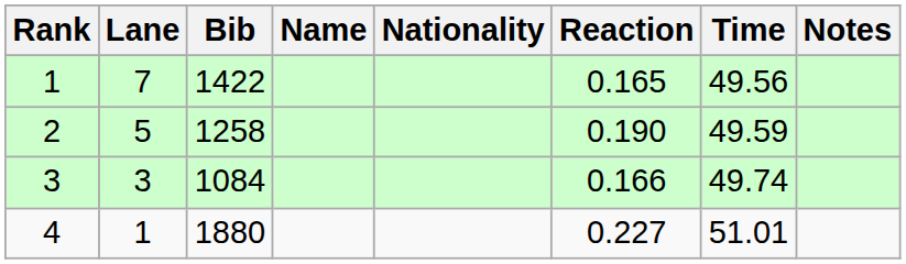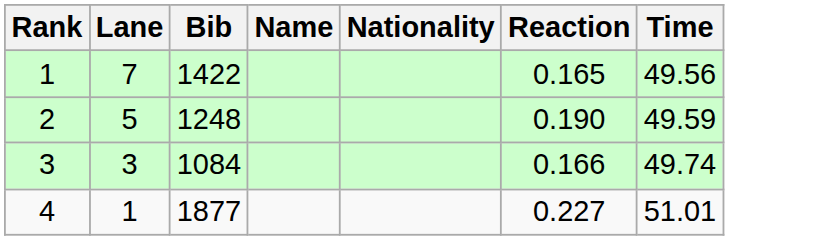- column: Notes
2 | Bib: 1258 -> 1248
4 | Bib: 1880 -> 1877
